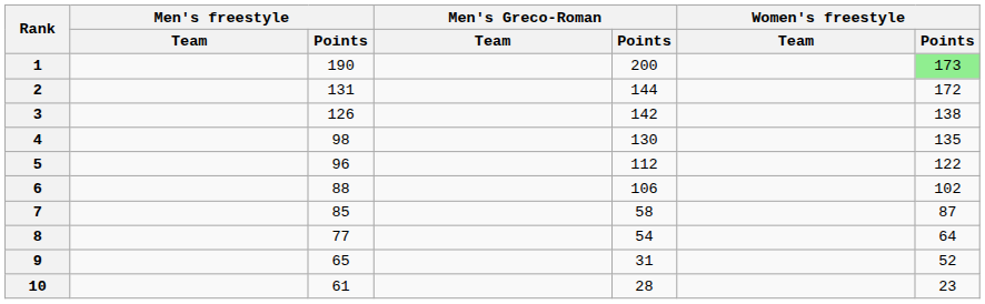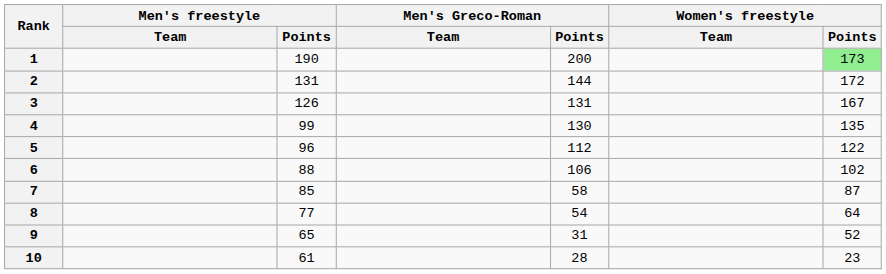3 | Men's Greco-Roman / Points: 142 -> 131
3 | Women's freestyle / Points: 138 -> 167
4 | Men's freestyle / Points: 98 -> 99
